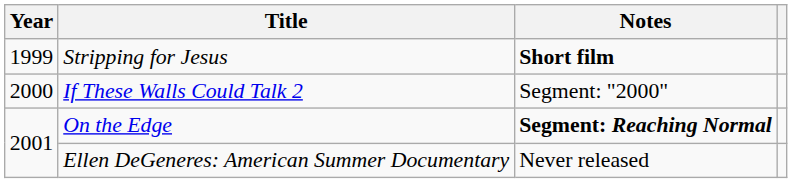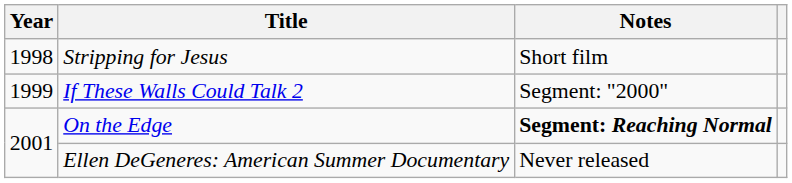Stripping for Jesus | Year: 1999 -> 1998
Stripping for Jesus | Notes: bold -> normal
If These Walls Could Talk 2 | Year: 2000 -> 1999
